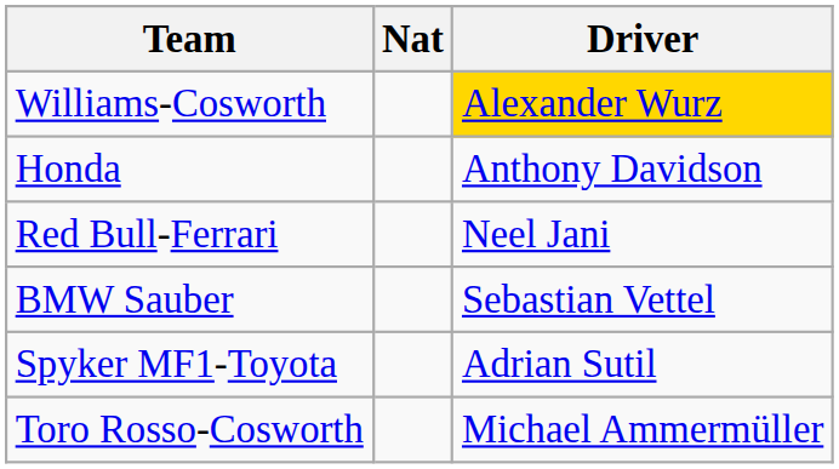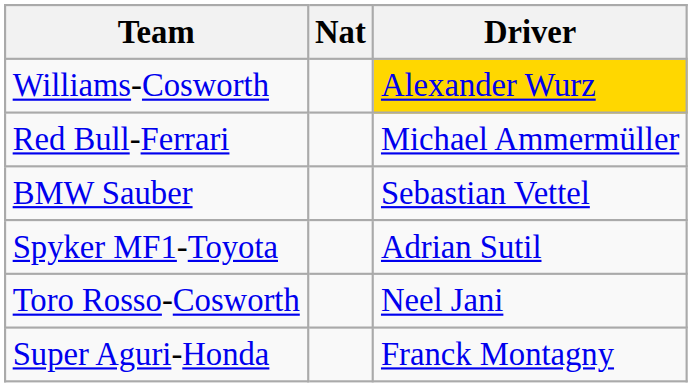- row: Honda | Anthony Davidson
Red Bull-Ferrari | Driver: Neel Jani -> Michael Ammermüller
Toro Rosso-Cosworth | Driver: Michael Ammermüller -> Neel Jani
+ row: Super Aguri-Honda | Franck Montagny
